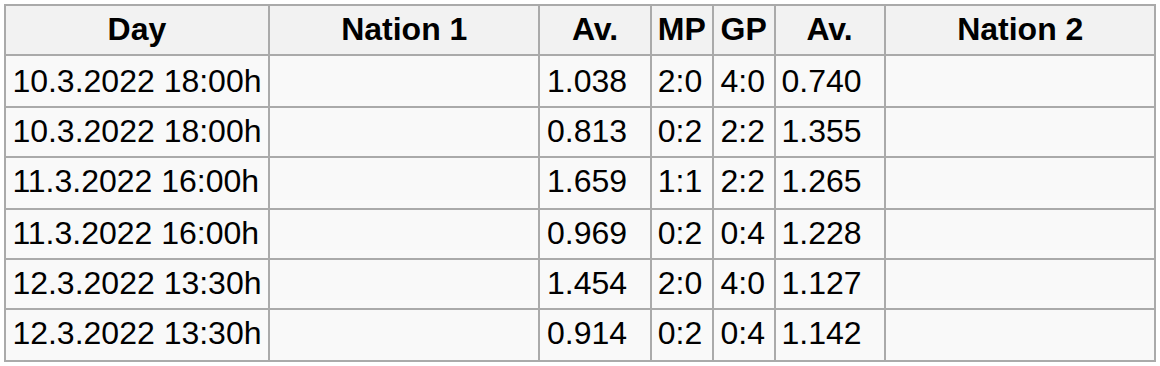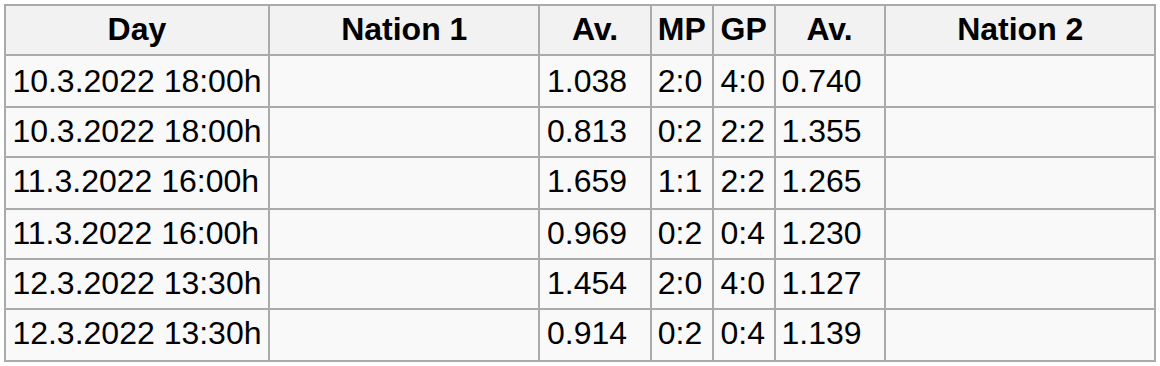0.969 | column 6: 1.228 -> 1.230
0.914 | column 6: 1.142 -> 1.139
